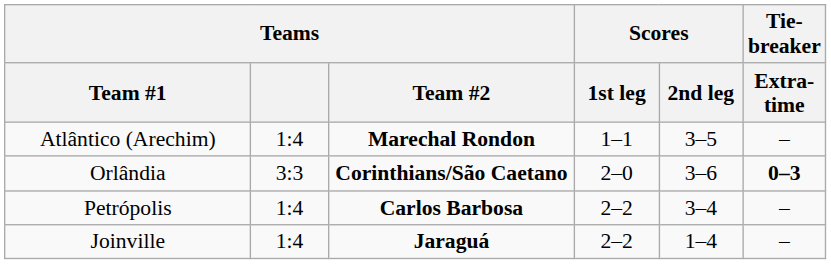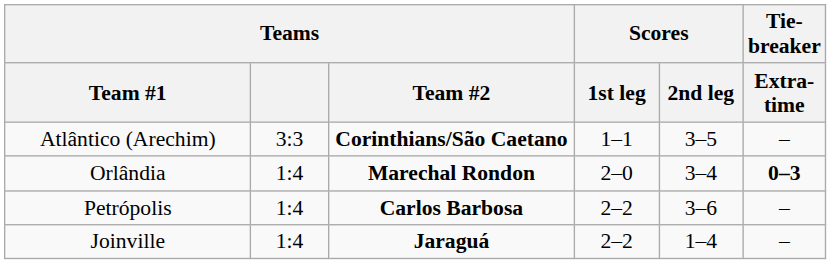Atlântico (Arechim) | Teams: 1:4 -> 3:3
Atlântico (Arechim) | Teams / Team #2: Marechal Rondon -> Corinthians/São Caetano
Orlândia | Teams: 3:3 -> 1:4
Orlândia | Teams / Team #2: Corinthians/São Caetano -> Marechal Rondon
Orlândia | Scores / 2nd leg: 3–6 -> 3–4
Petrópolis | Scores / 2nd leg: 3–4 -> 3–6
